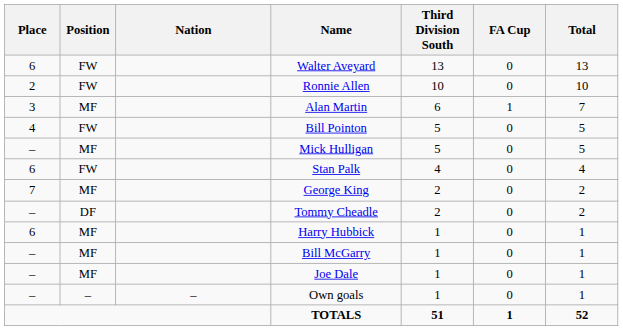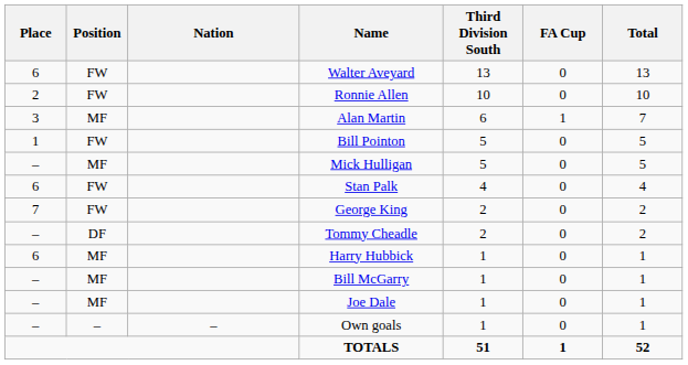Bill Pointon | Place: 4 -> 1
George King | Position: MF -> FW
